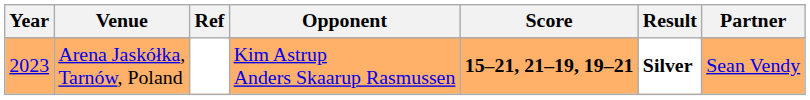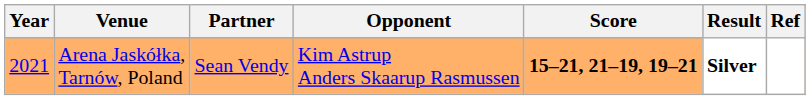columns swapped: Partner <-> Ref
Arena Jaskółka, Tarnów, Poland | Year: 2023 -> 2021
